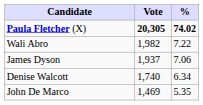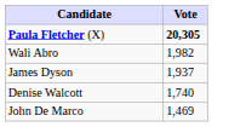- column: % | 74.02 | 7.22 | 7.06 | 6.34 | 5.35
